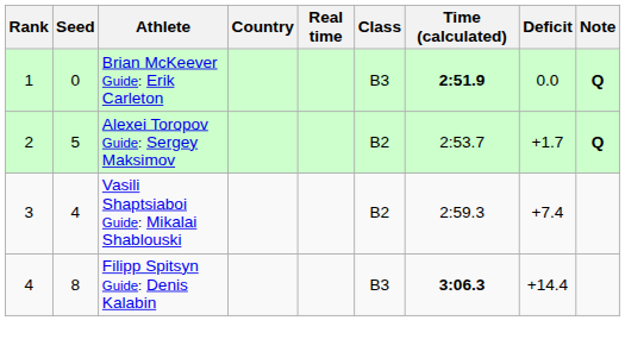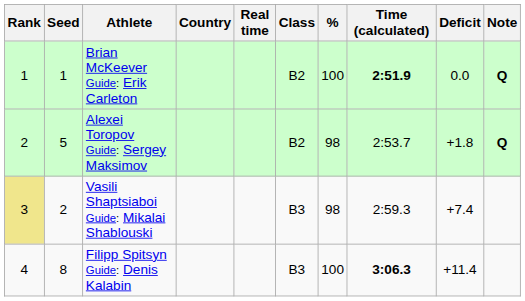+ column: % | 100 | 98 | 98 | 100
Brian McKeever Guide: Erik Carleton | Seed: 0 -> 1
Brian McKeever Guide: Erik Carleton | Class: B3 -> B2
Alexei Toropov Guide: Sergey Maksimov | Deficit: +1.7 -> +1.8
Vasili Shaptsiaboi Guide: Mikalai Shablouski | Rank: no background -> khaki background
Vasili Shaptsiaboi Guide: Mikalai Shablouski | Seed: 4 -> 2
Vasili Shaptsiaboi Guide: Mikalai Shablouski | Class: B2 -> B3
Filipp Spitsyn Guide: Denis Kalabin | Deficit: +14.4 -> +11.4
